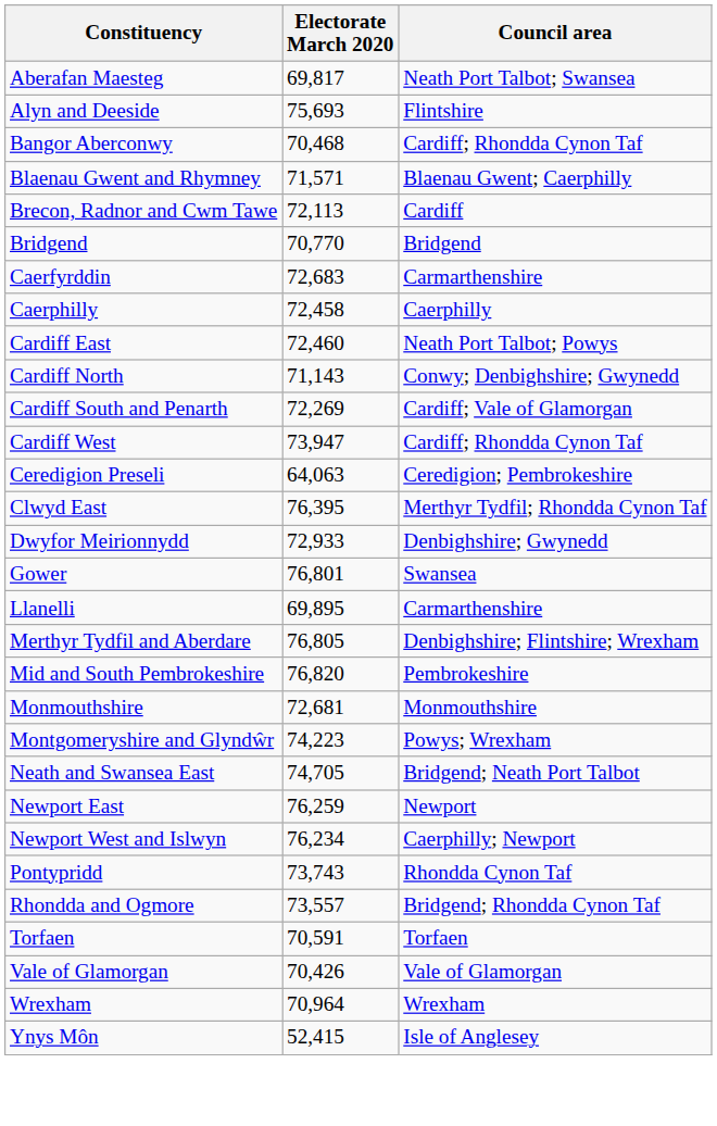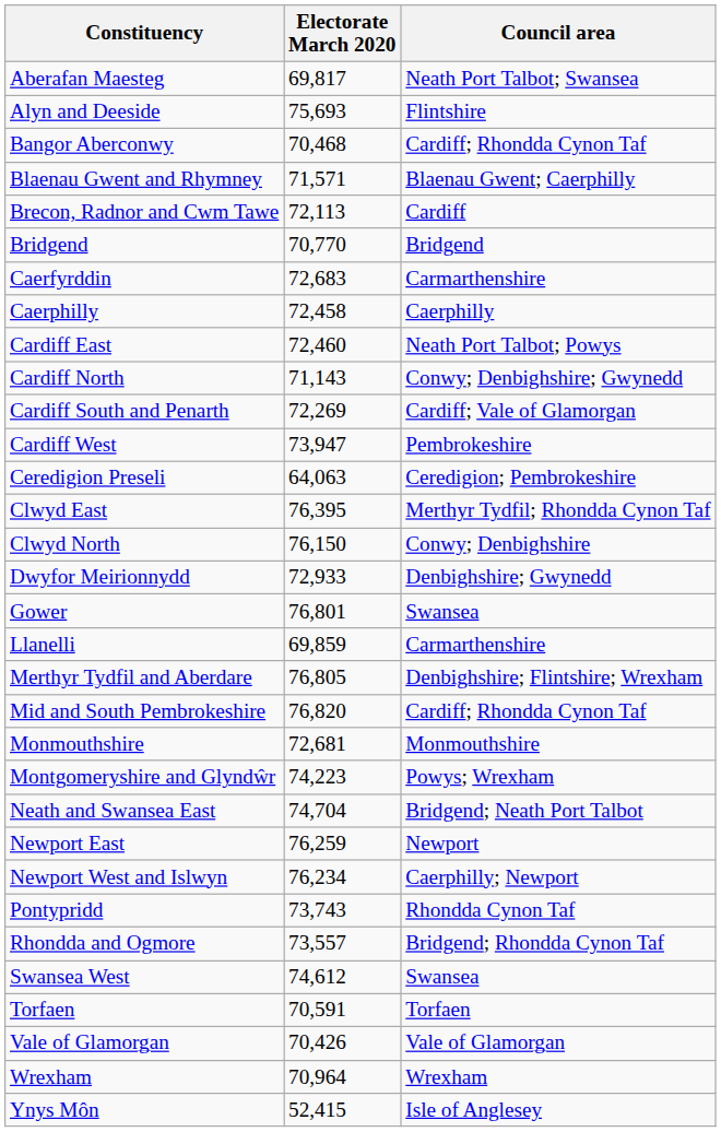Cardiff West | Council area: Cardiff; Rhondda Cynon Taf -> Pembrokeshire
+ row: Clwyd North | 76,150 | Conwy; Denbighshire
Llanelli | Electorate March 2020: 69,895 -> 69,859
Mid and South Pembrokeshire | Council area: Pembrokeshire -> Cardiff; Rhondda Cynon Taf
Neath and Swansea East | Electorate March 2020: 74,705 -> 74,704
+ row: Swansea West | 74,612 | Swansea
